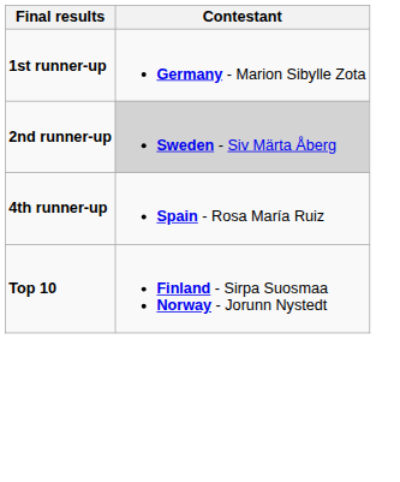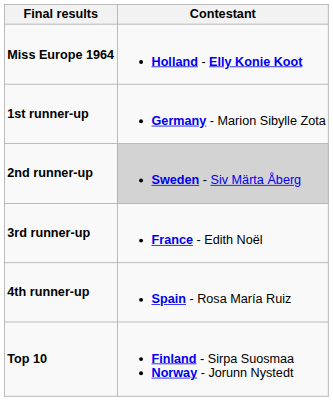+ row: Miss Europe 1964 | Holland - Elly Konie Koot
+ row: 3rd runner-up | France - Edith Noël
